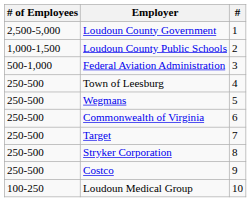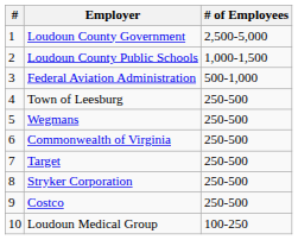columns swapped: # <-> # of Employees
